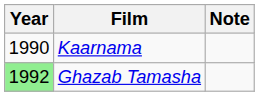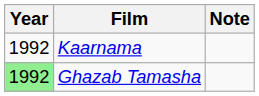Kaarnama | Year: 1990 -> 1992
